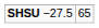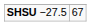SHSU −27.5 | column 2: 65 -> 67
